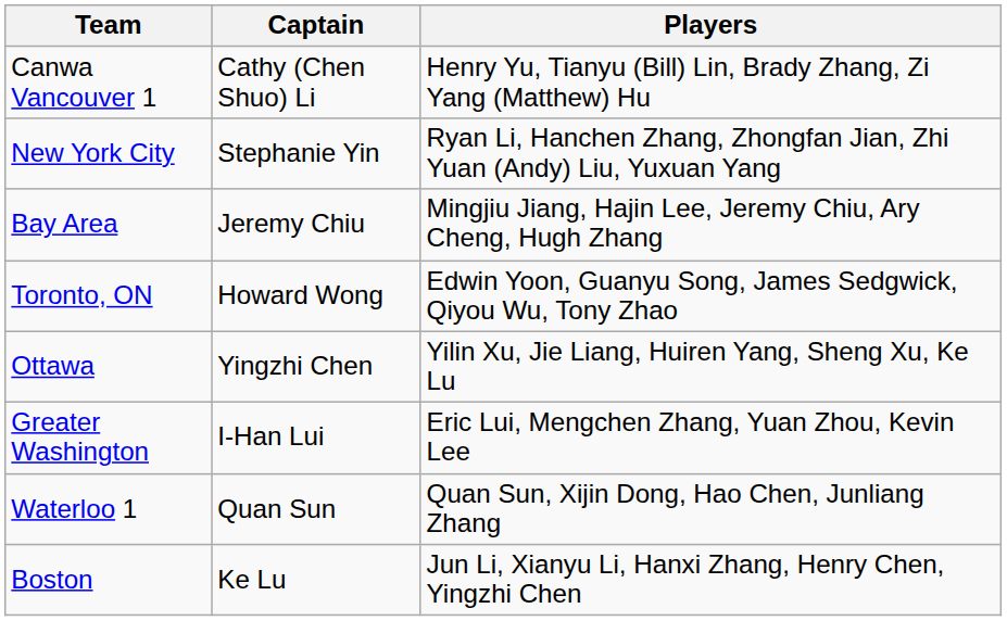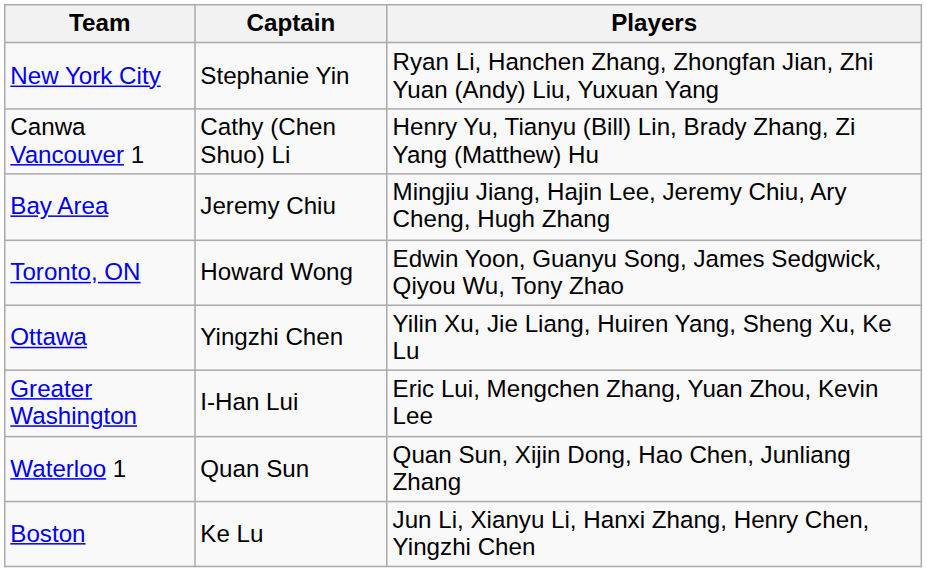rows swapped: Canwa Vancouver 1 <-> New York City
